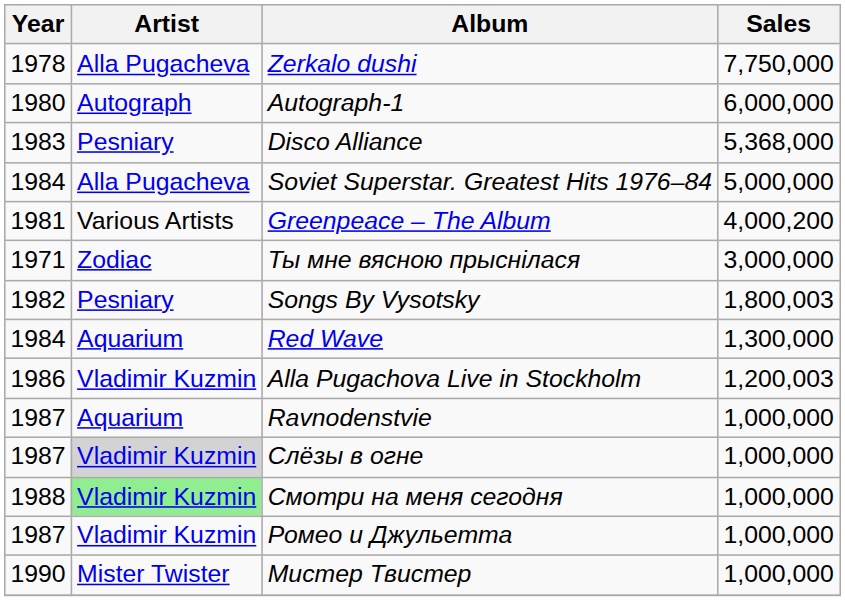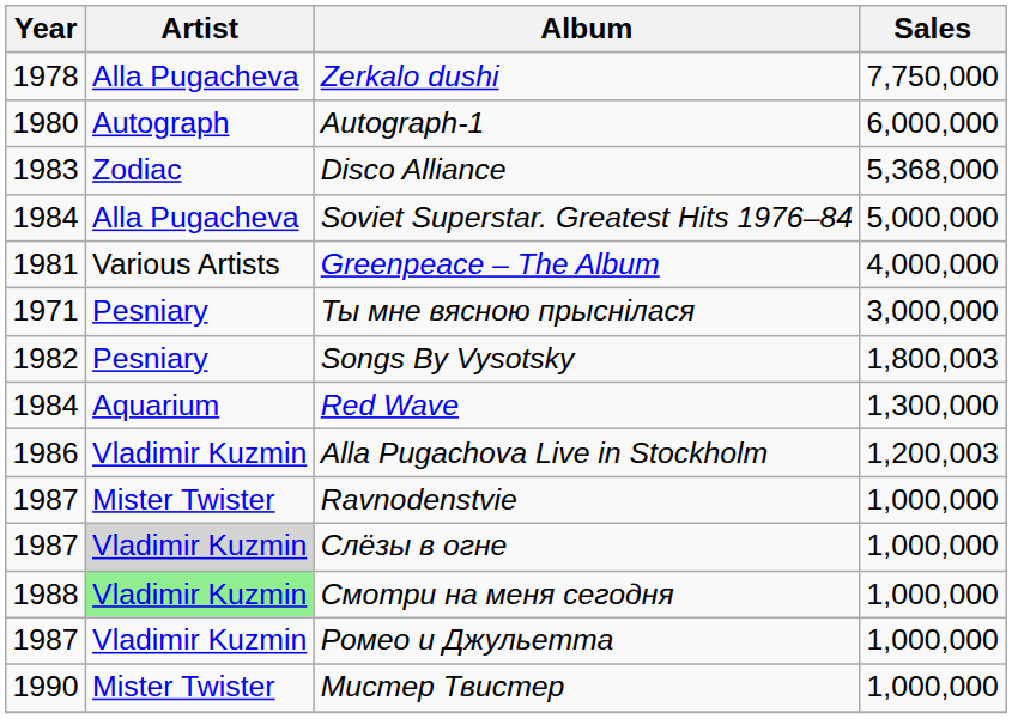Disco Alliance | Artist: Pesniary -> Zodiac
Greenpeace – The Album | Sales: 4,000,200 -> 4,000,000
Ты мне вясною прыснiлася | Artist: Zodiac -> Pesniary
Ravnodenstvie | Artist: Aquarium -> Mister Twister
